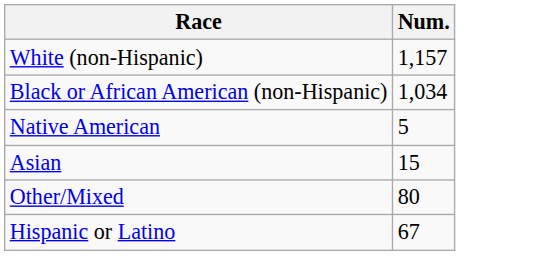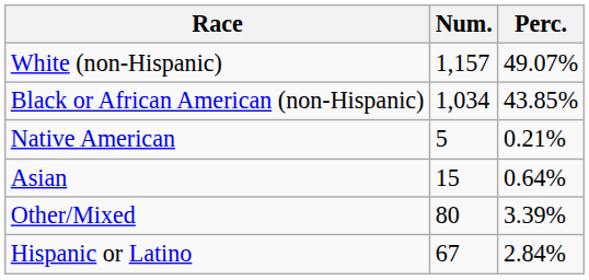+ column: Perc. | 49.07% | 43.85% | 0.21% | 0.64% | 3.39% | 2.84%
